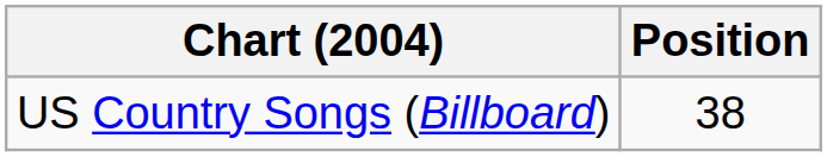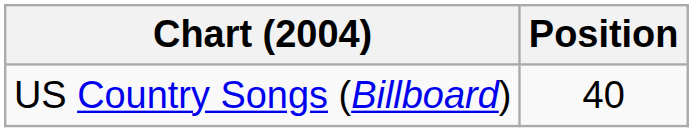US Country Songs (Billboard) | Position: 38 -> 40
